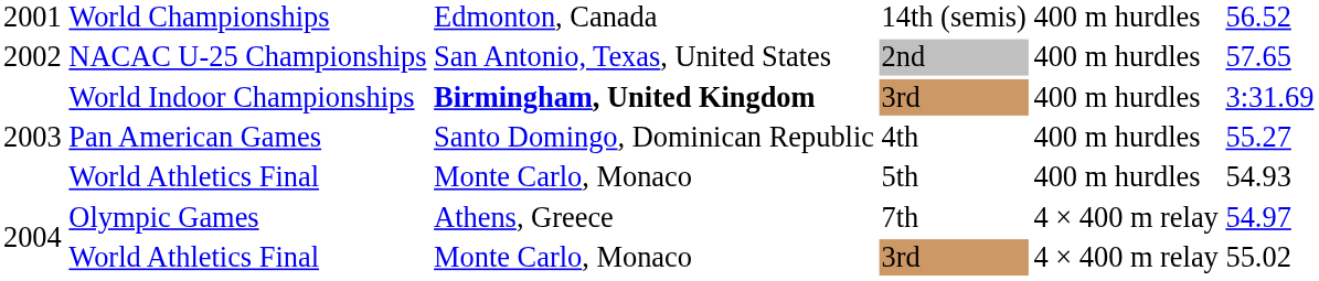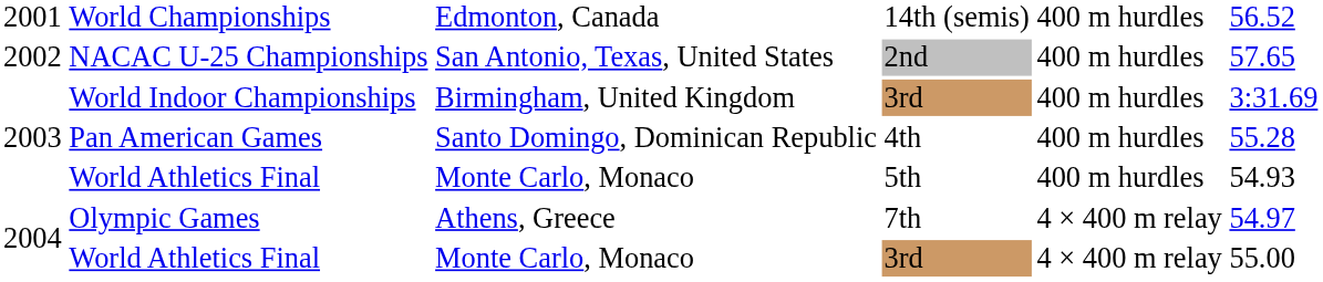World Indoor Championships | column 3: bold -> normal
Pan American Games | column 6: 55.27 -> 55.28
World Athletics Final / 3rd | column 6: 55.02 -> 55.00
